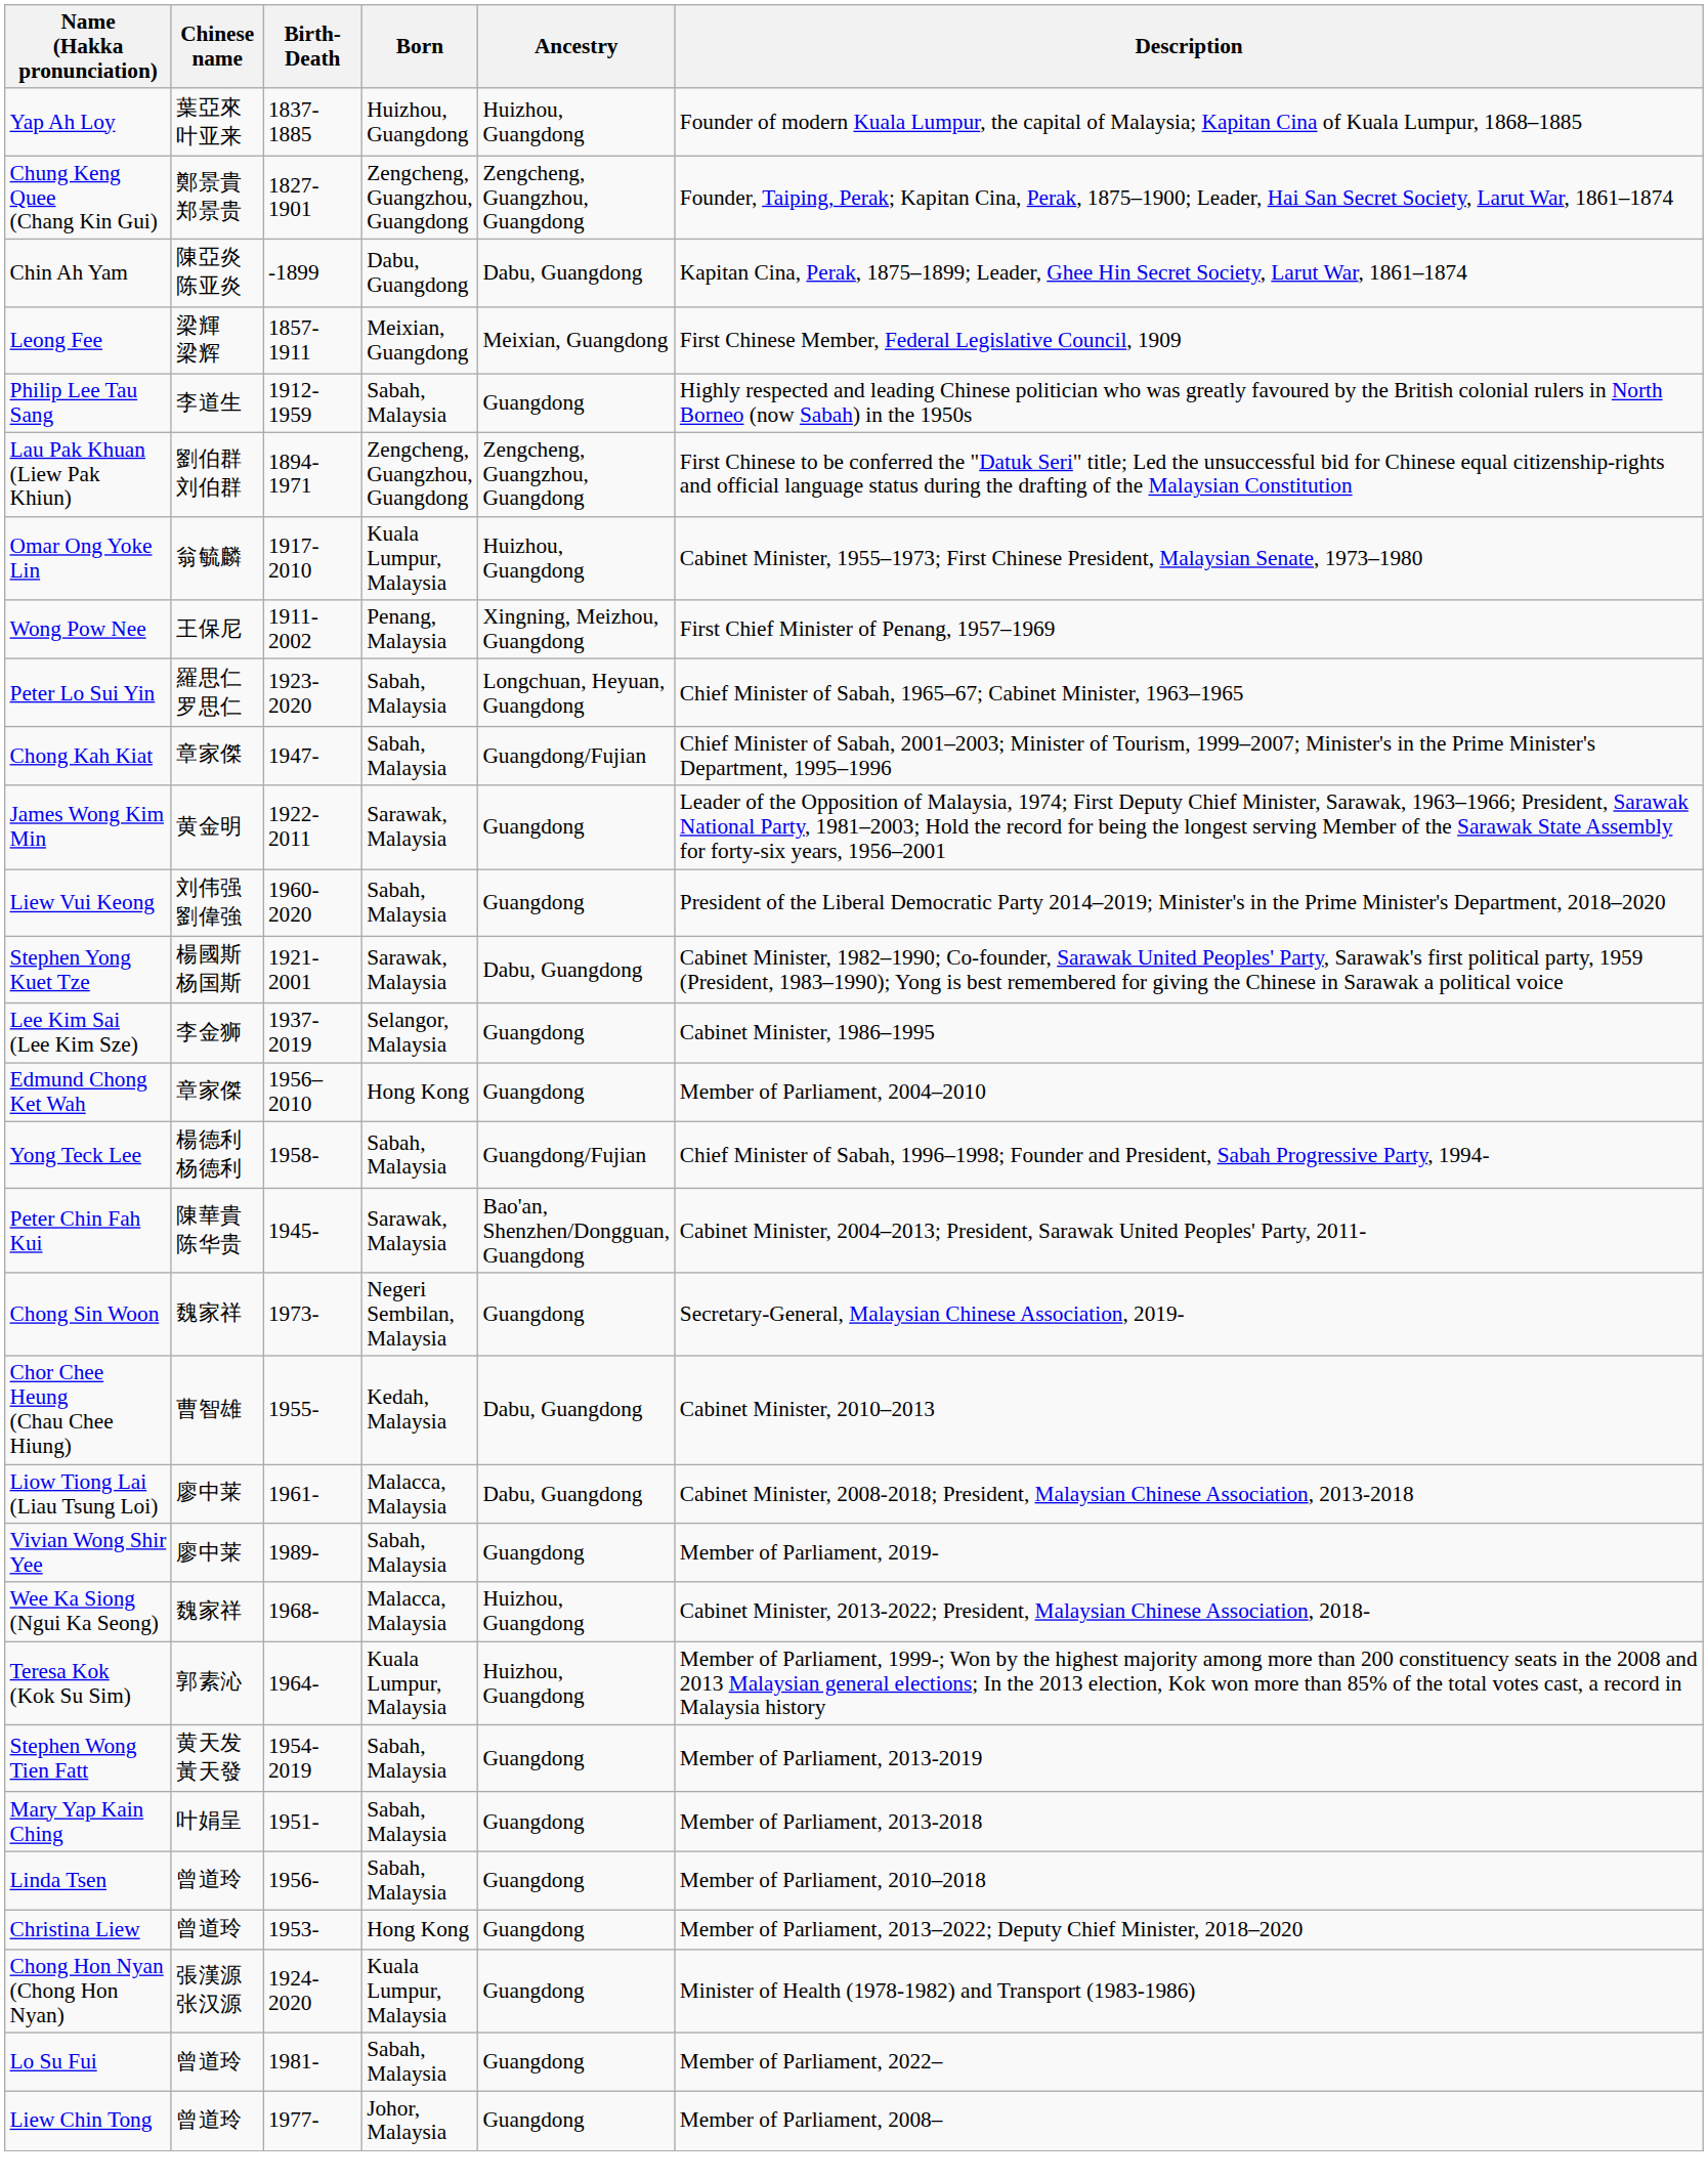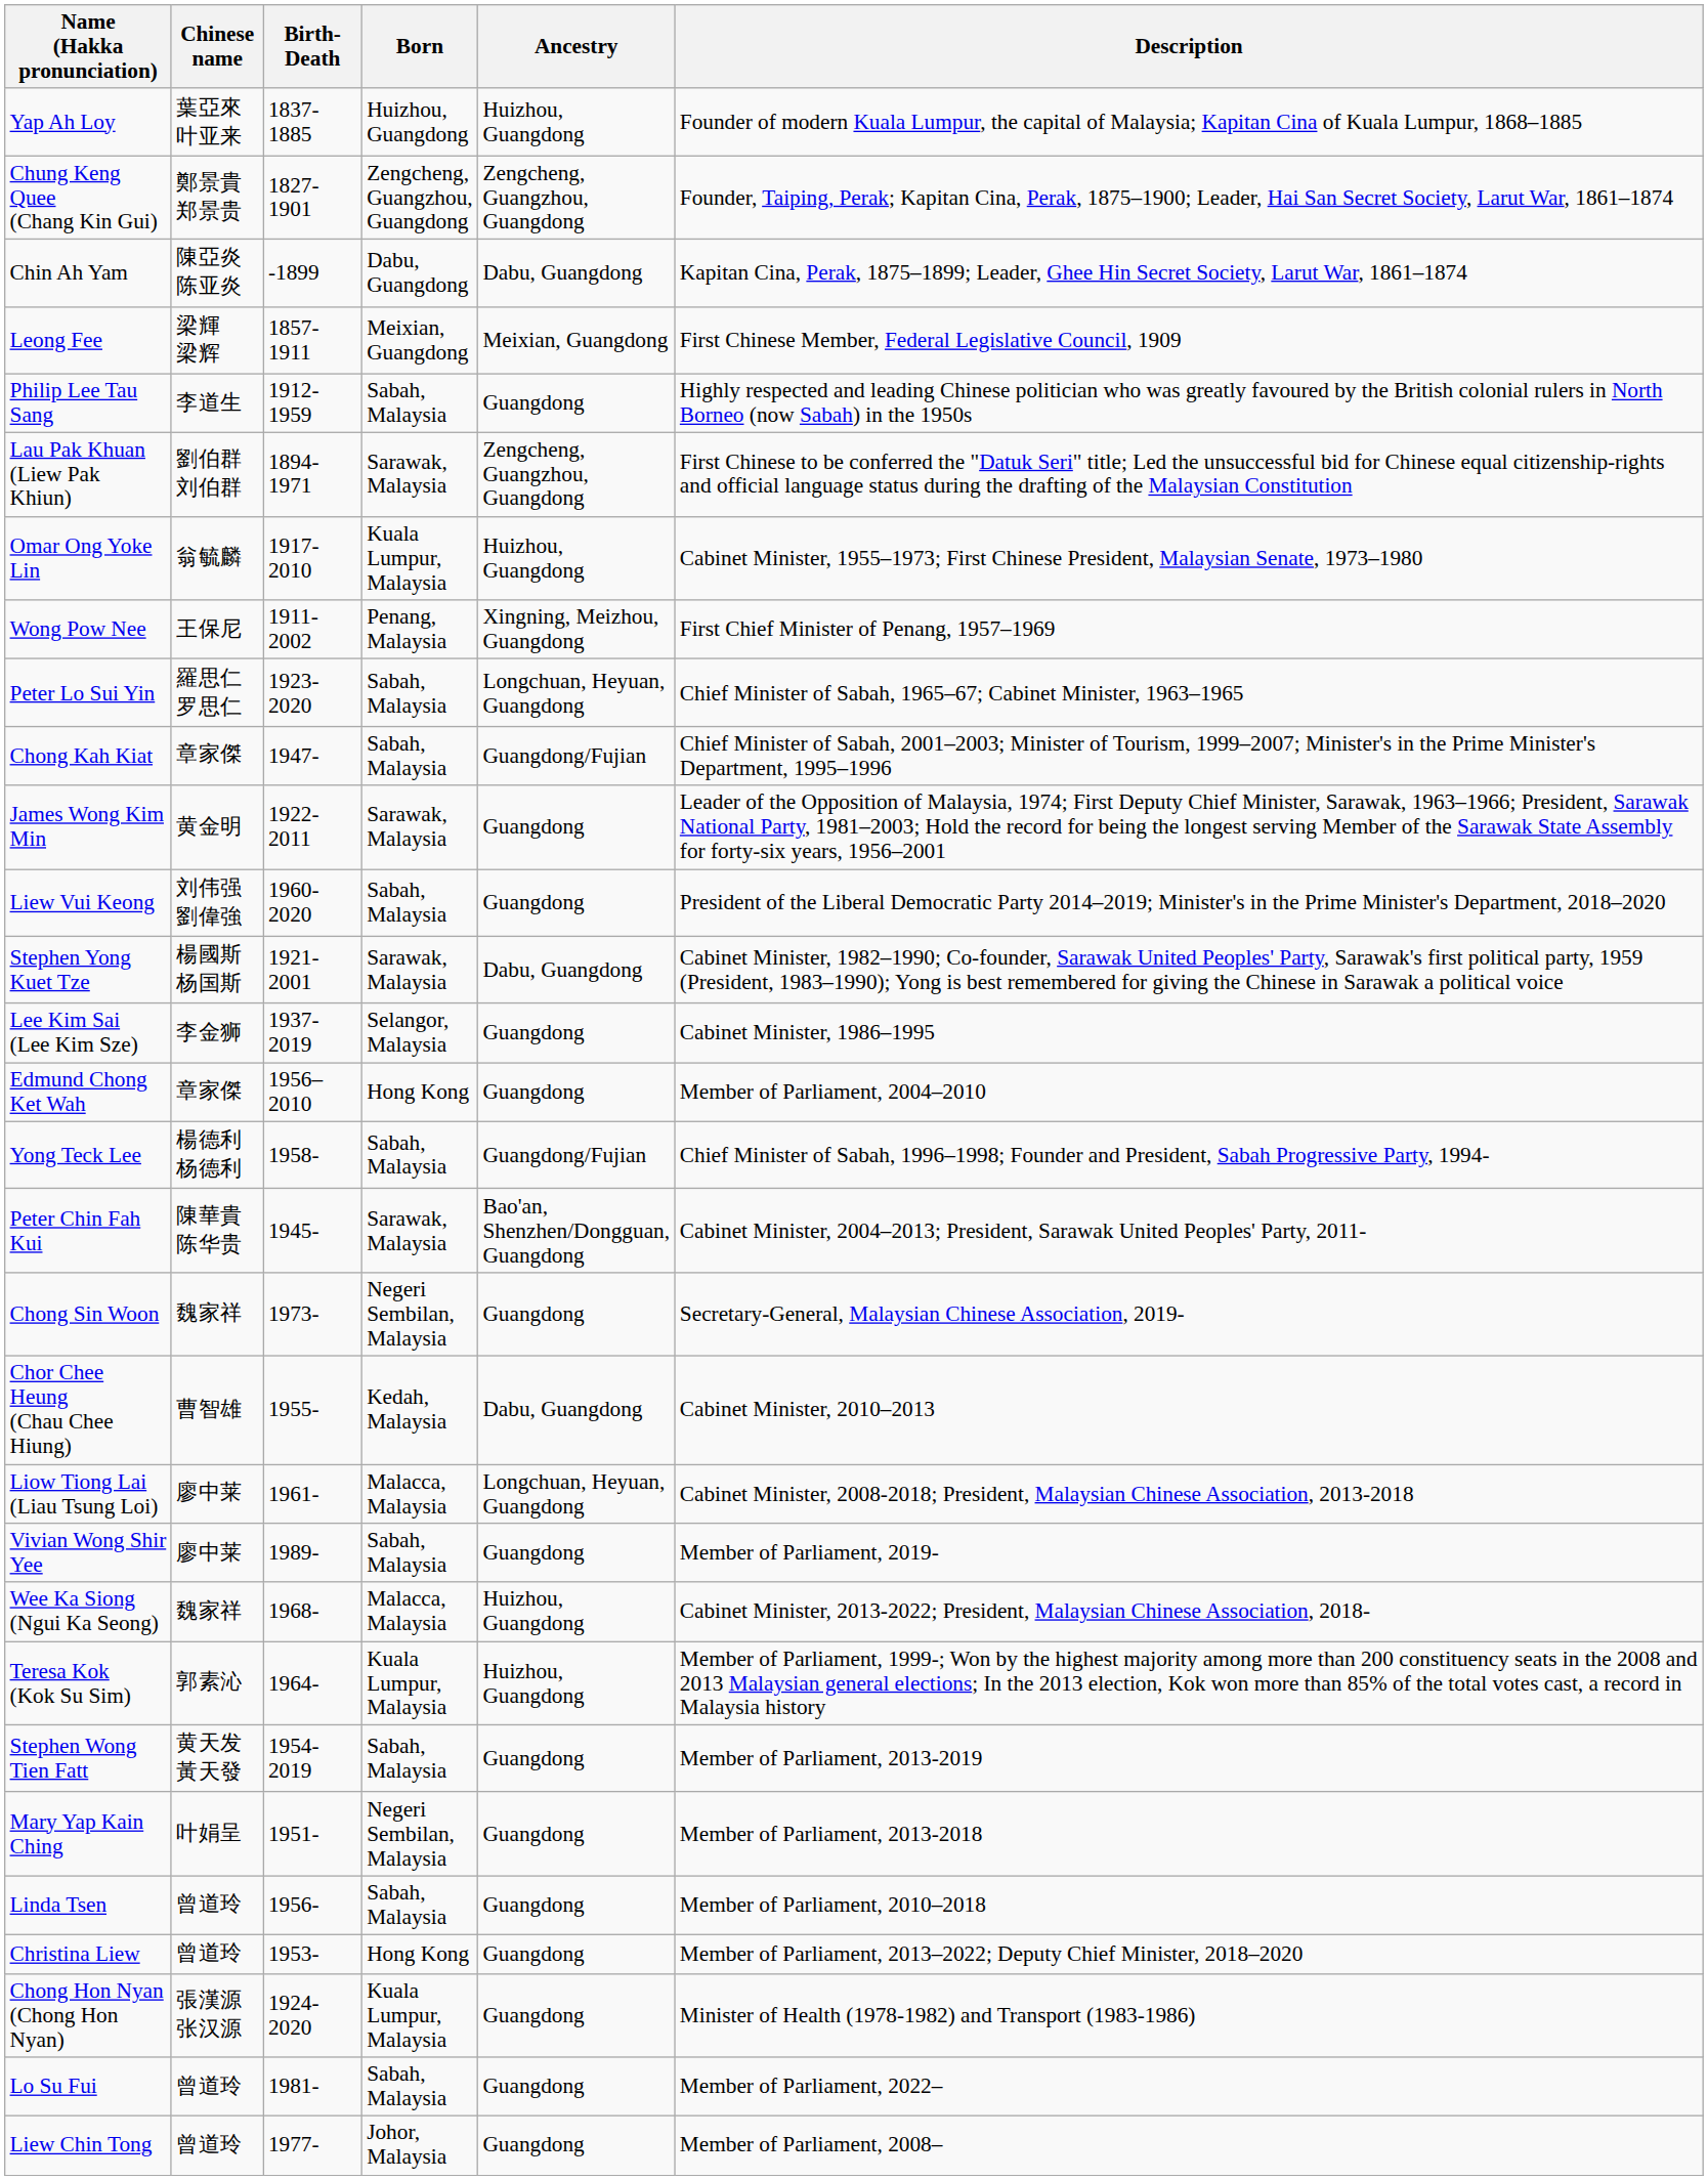Lau Pak Khuan (Liew Pak Khiun) | Born: Zengcheng, Guangzhou, Guangdong -> Sarawak, Malaysia
Liow Tiong Lai (Liau Tsung Loi) | Ancestry: Dabu, Guangdong -> Longchuan, Heyuan, Guangdong
Mary Yap Kain Ching | Born: Sabah, Malaysia -> Negeri Sembilan, Malaysia
